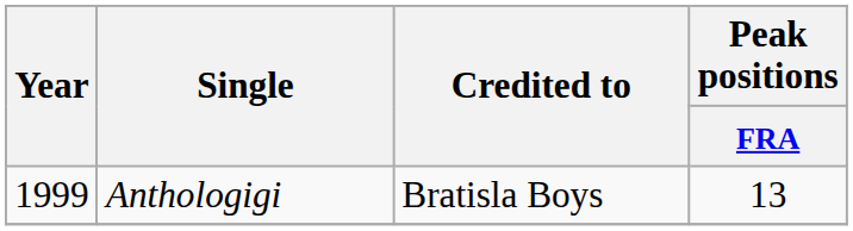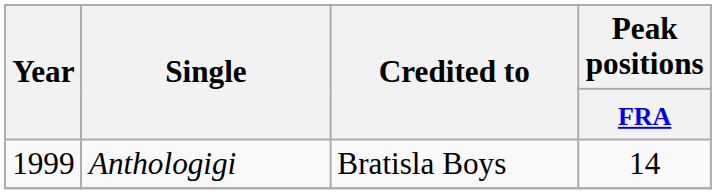Anthologigi | Peak positions / FRA: 13 -> 14
